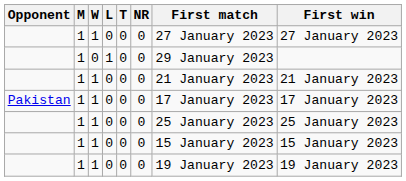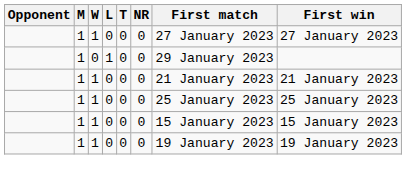- row: Pakistan | 1 | 1 | 0 | 0 | 0 | 17 January 2023 | 17 January 2023
